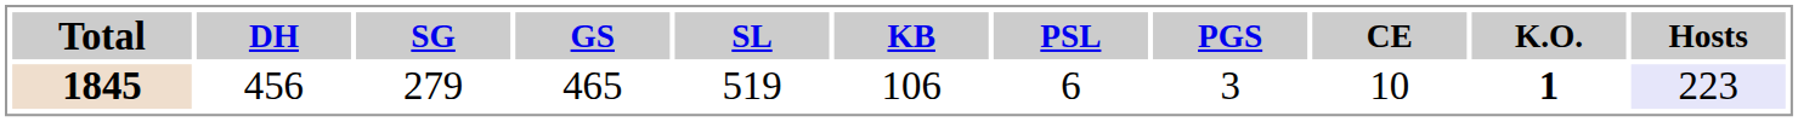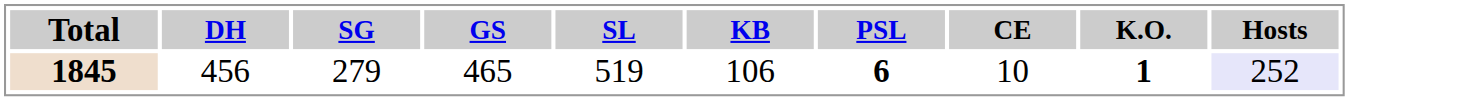- column: PGS | 3
1845 | PSL: normal -> bold
1845 | Hosts: 223 -> 252
